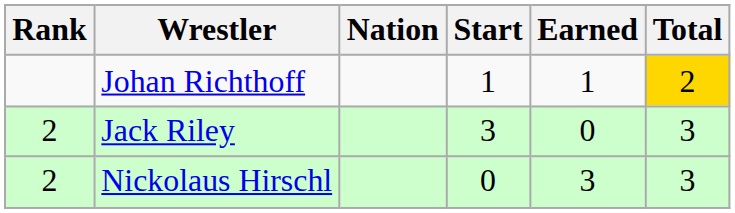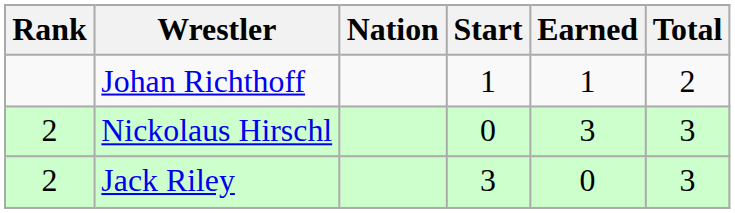Johan Richthoff | Total: gold background -> no background
rows swapped: Nickolaus Hirschl <-> Jack Riley
